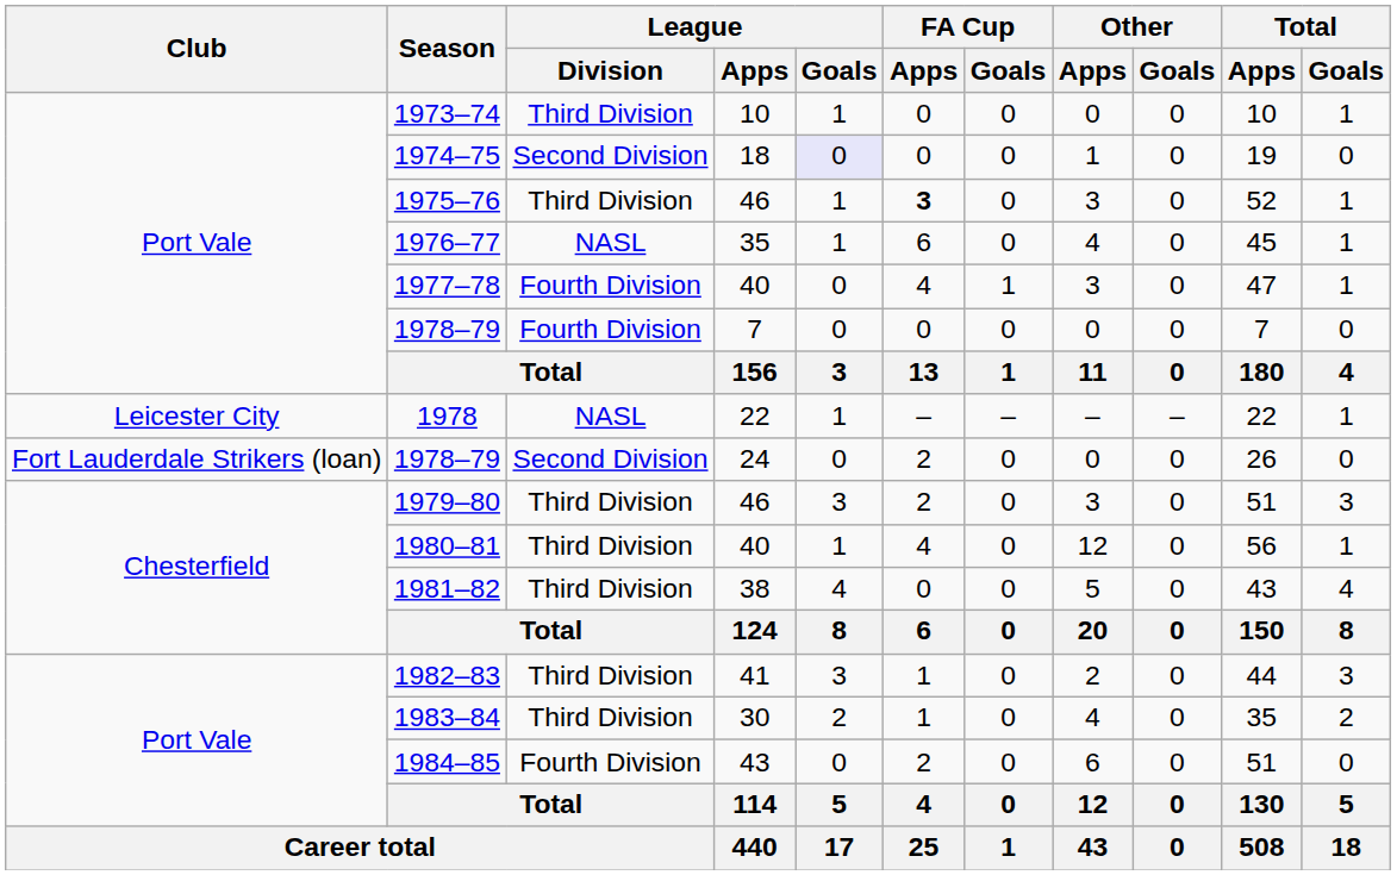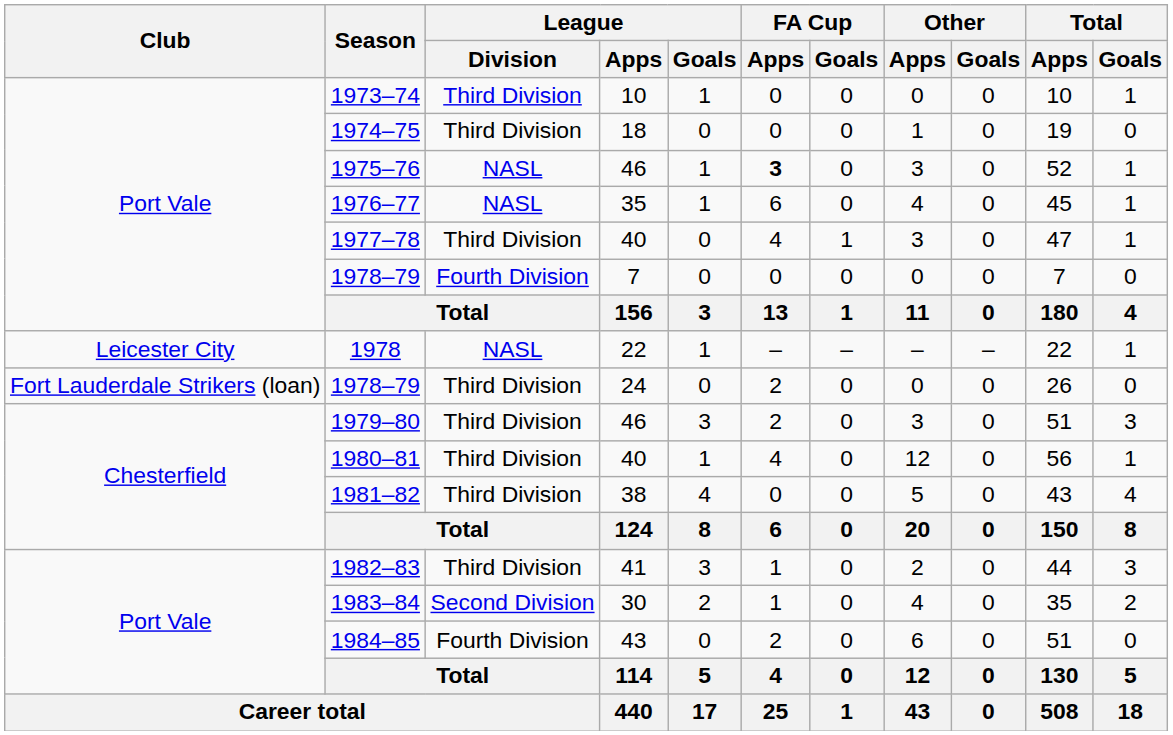1974–75 | League / Division: Second Division -> Third Division
1974–75 | League / Goals: lavender background -> no background
1975–76 | League / Division: Third Division -> NASL
1977–78 | League / Division: Fourth Division -> Third Division
1978–79 / 24 | League / Division: Second Division -> Third Division
1983–84 | League / Division: Third Division -> Second Division
